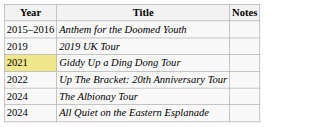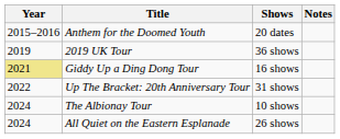+ column: Shows | 20 dates | 36 shows | 16 shows | 31 shows | 10 shows | 26 shows
